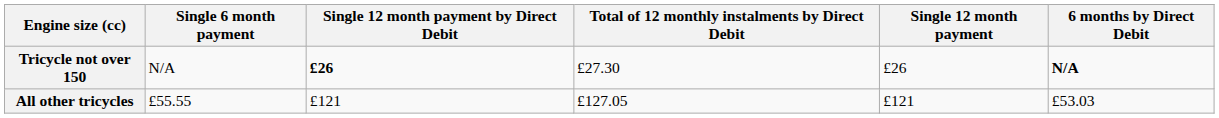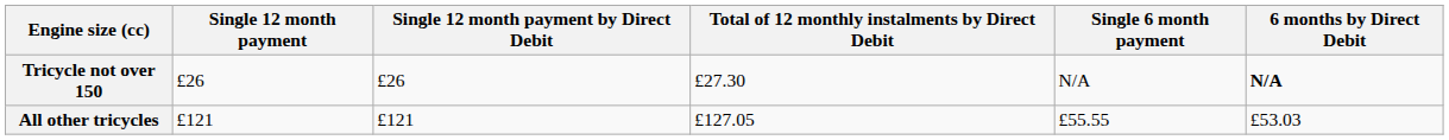columns swapped: Single 12 month payment <-> Single 6 month payment
Tricycle not over 150 | Single 12 month payment by Direct Debit: bold -> normal
